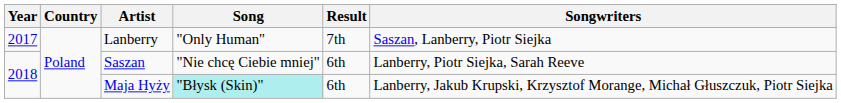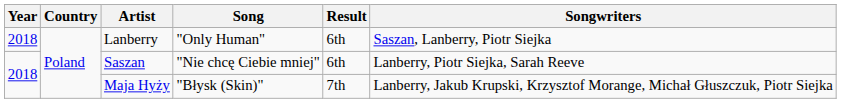Lanberry | Year: 2017 -> 2018
Lanberry | Result: 7th -> 6th
Maja Hyży | Song: paleturquoise background -> no background
Maja Hyży | Result: 6th -> 7th
